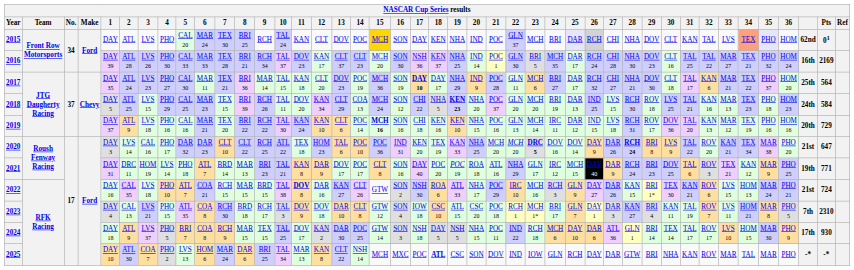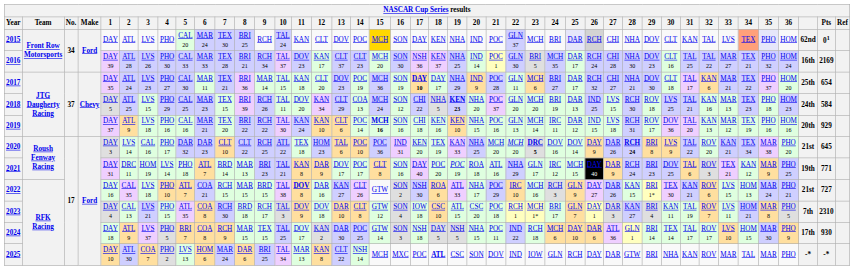2017 | Pts: 564 -> 654
2019 | Pts: 729 -> 929
2020 | Pts: 647 -> 645
2022 | Pts: 724 -> 727
